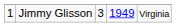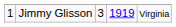Jimmy Glisson | column 4: 1949 -> 1919
